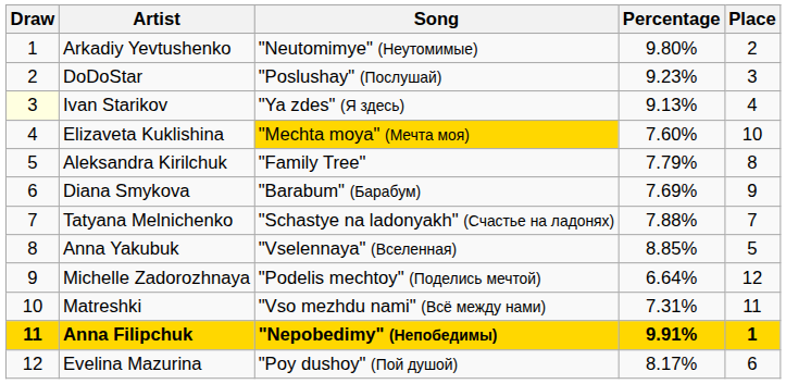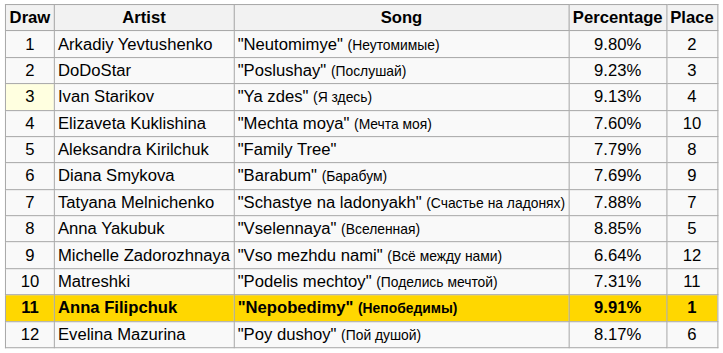Elizaveta Kuklishina | Song: gold background -> no background
Michelle Zadorozhnaya | Song: "Podelis mechtoy" (Поделись мечтой) -> "Vso mezhdu nami" (Всё между нами)
Matreshki | Song: "Vso mezhdu nami" (Всё между нами) -> "Podelis mechtoy" (Поделись мечтой)
